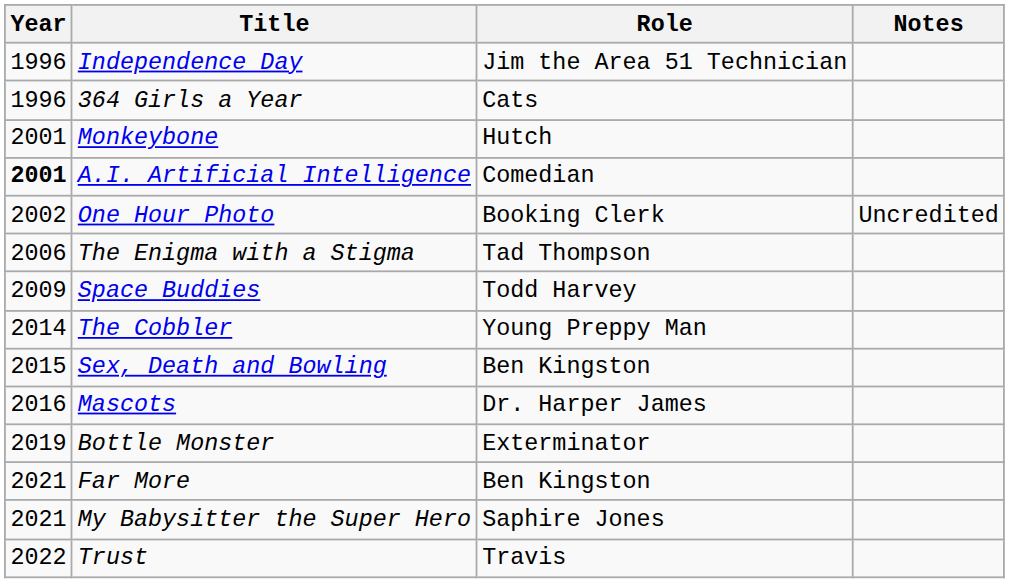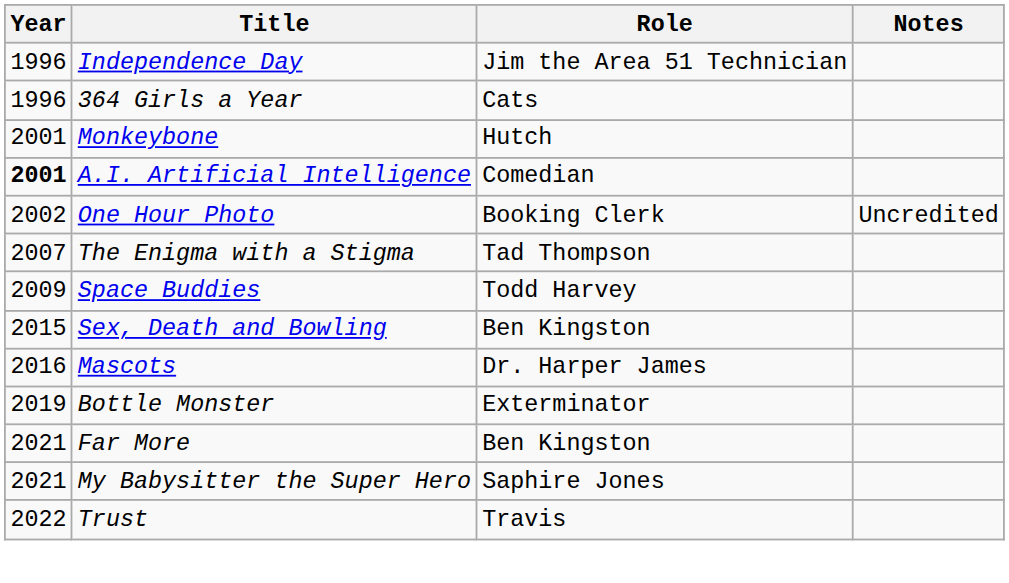The Enigma with a Stigma | Year: 2006 -> 2007
- row: 2014 | The Cobbler | Young Preppy Man
